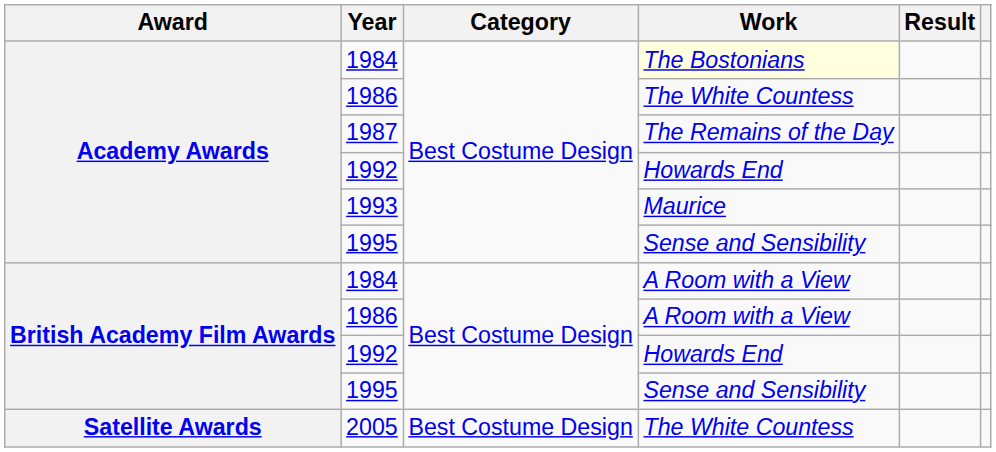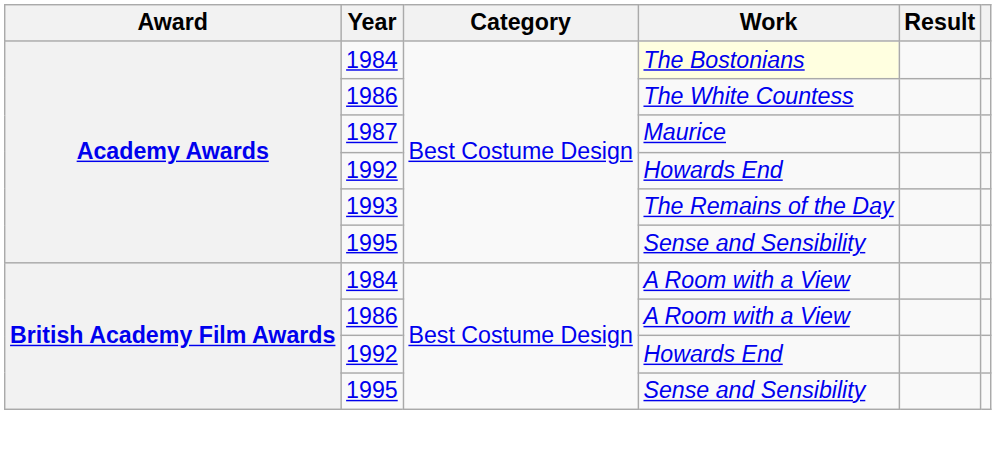1987 | Work: The Remains of the Day -> Maurice
1993 | Work: Maurice -> The Remains of the Day
- row: Satellite Awards | 2005 | Best Costume Design | The White Countess
